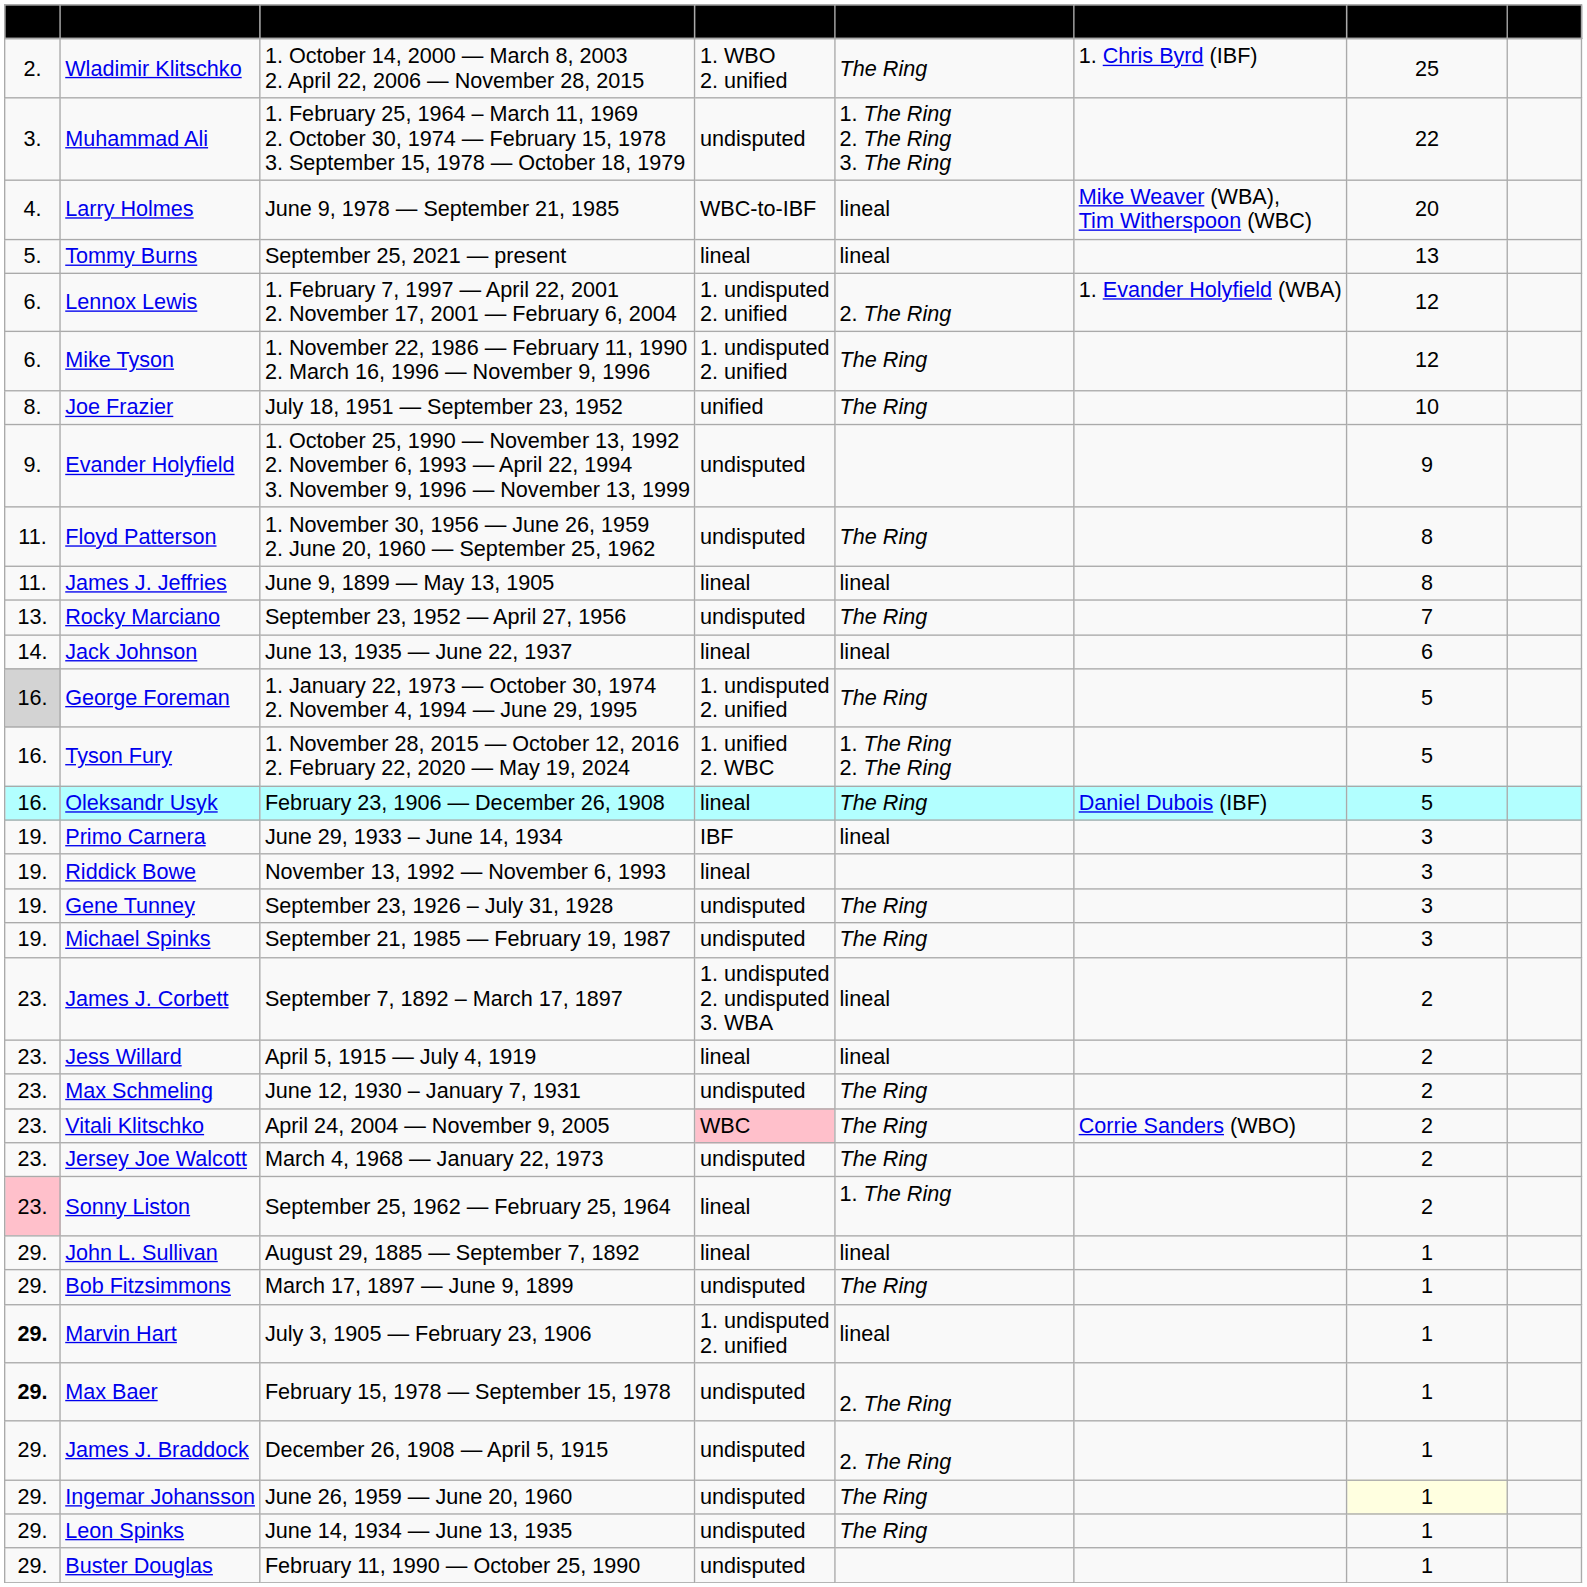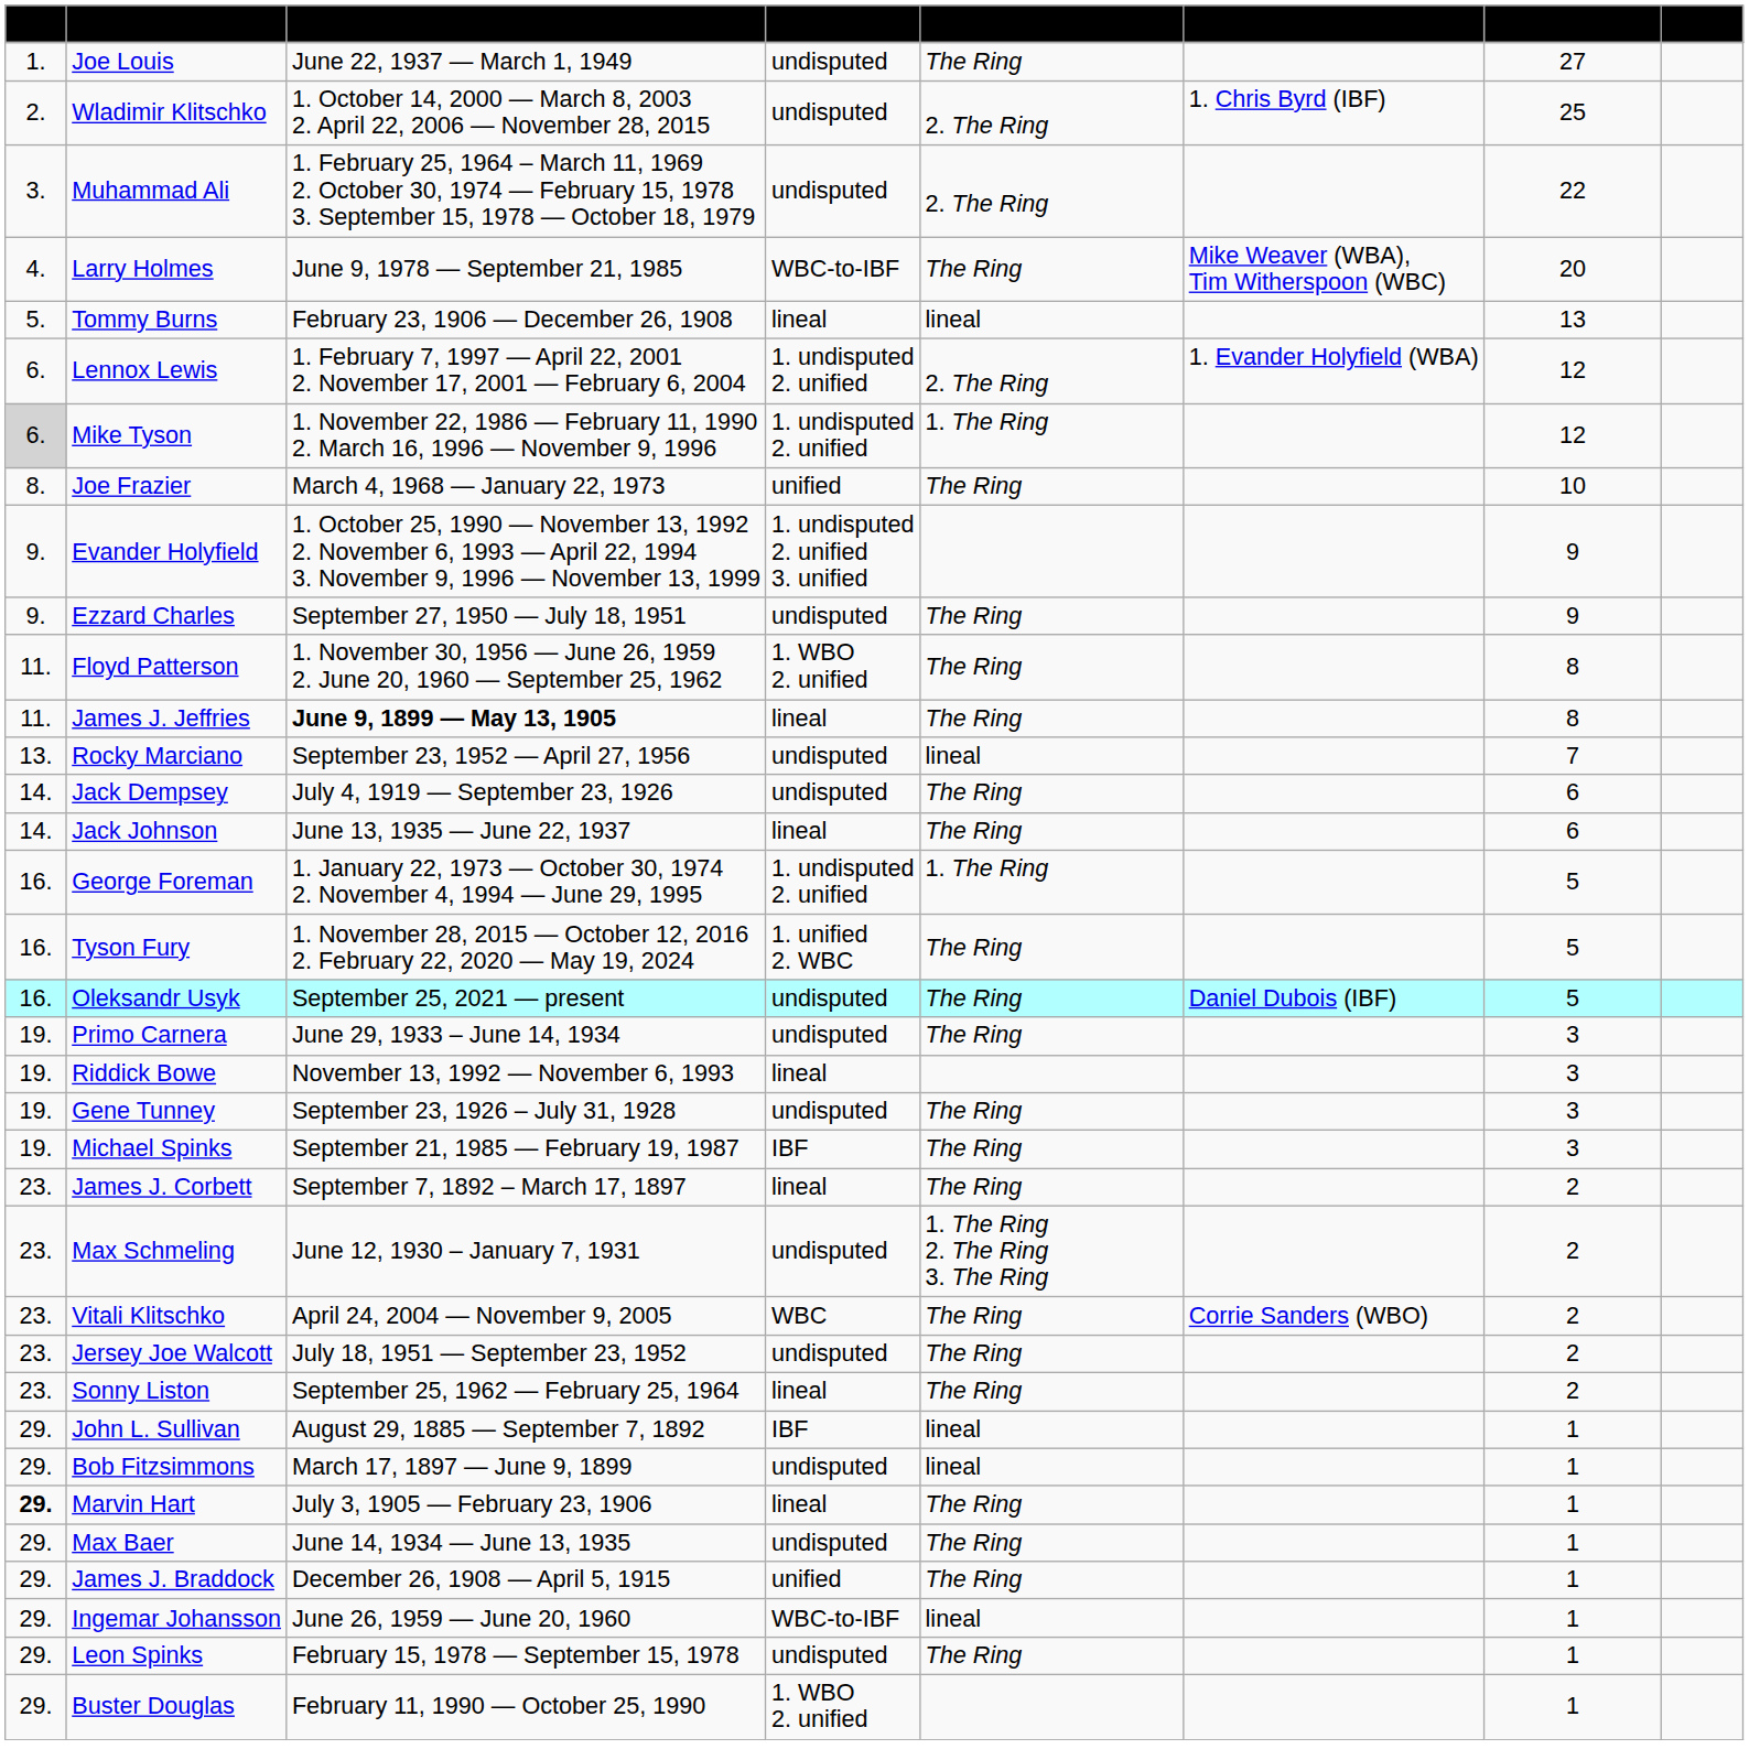+ row: 1. | Joe Louis | June 22, 1937 — March 1, 1949 | undisputed | The Ring | 27
Wladimir Klitschko | Recognition: 1. WBO 2. unified -> undisputed
Wladimir Klitschko | Additional recognition: The Ring -> 2. The Ring
Muhammad Ali | Additional recognition: 1. The Ring 2. The Ring 3. The Ring -> 2. The Ring
Larry Holmes | Additional recognition: lineal -> The Ring
Tommy Burns | Reign began-ended: September 25, 2021 — present -> February 23, 1906 — December 26, 1908
Mike Tyson | Pos.: no background -> lightgrey background
Mike Tyson | Additional recognition: The Ring -> 1. The Ring
Joe Frazier | Reign began-ended: July 18, 1951 — September 23, 1952 -> March 4, 1968 — January 22, 1973
Evander Holyfield | Recognition: undisputed -> 1. undisputed 2. unified 3. unified
+ row: 9. | Ezzard Charles | September 27, 1950 — July 18, 1951 | undisputed | The Ring | 9
Floyd Patterson | Recognition: undisputed -> 1. WBO 2. unified
James J. Jeffries | Reign began-ended: normal -> bold
James J. Jeffries | Additional recognition: lineal -> The Ring
Rocky Marciano | Additional recognition: The Ring -> lineal
+ row: 14. | Jack Dempsey | July 4, 1919 — September 23, 1926 | undisputed | The Ring | 6
Jack Johnson | Additional recognition: lineal -> The Ring
George Foreman | Pos.: lightgrey background -> no background
George Foreman | Additional recognition: The Ring -> 1. The Ring
Tyson Fury | Additional recognition: 1. The Ring 2. The Ring -> The Ring
Oleksandr Usyk | Reign began-ended: February 23, 1906 — December 26, 1908 -> September 25, 2021 — present
Oleksandr Usyk | Recognition: lineal -> undisputed
Primo Carnera | Recognition: IBF -> undisputed
Primo Carnera | Additional recognition: lineal -> The Ring
Michael Spinks | Recognition: undisputed -> IBF
James J. Corbett | Recognition: 1. undisputed 2. undisputed 3. WBA -> lineal
James J. Corbett | Additional recognition: lineal -> The Ring
- row: 23. | Jess Willard | April 5, 1915 — July 4, 1919 | lineal | lineal | 2
Max Schmeling | Additional recognition: The Ring -> 1. The Ring 2. The Ring 3. The Ring
Vitali Klitschko | Recognition: pink background -> no background
Jersey Joe Walcott | Reign began-ended: March 4, 1968 — January 22, 1973 -> July 18, 1951 — September 23, 1952
Sonny Liston | Pos.: pink background -> no background
Sonny Liston | Additional recognition: 1. The Ring -> The Ring
John L. Sullivan | Recognition: lineal -> IBF
Bob Fitzsimmons | Additional recognition: The Ring -> lineal
Marvin Hart | Recognition: 1. undisputed 2. unified -> lineal
Marvin Hart | Additional recognition: lineal -> The Ring
Max Baer | Pos.: bold -> normal
Max Baer | Reign began-ended: February 15, 1978 — September 15, 1978 -> June 14, 1934 — June 13, 1935
Max Baer | Additional recognition: 2. The Ring -> The Ring
James J. Braddock | Recognition: undisputed -> unified
James J. Braddock | Additional recognition: 2. The Ring -> The Ring
Ingemar Johansson | Recognition: undisputed -> WBC-to-IBF
Ingemar Johansson | Additional recognition: The Ring -> lineal
Ingemar Johansson | Title fight wins: lightyellow background -> no background
Leon Spinks | Reign began-ended: June 14, 1934 — June 13, 1935 -> February 15, 1978 — September 15, 1978
Buster Douglas | Recognition: undisputed -> 1. WBO 2. unified
